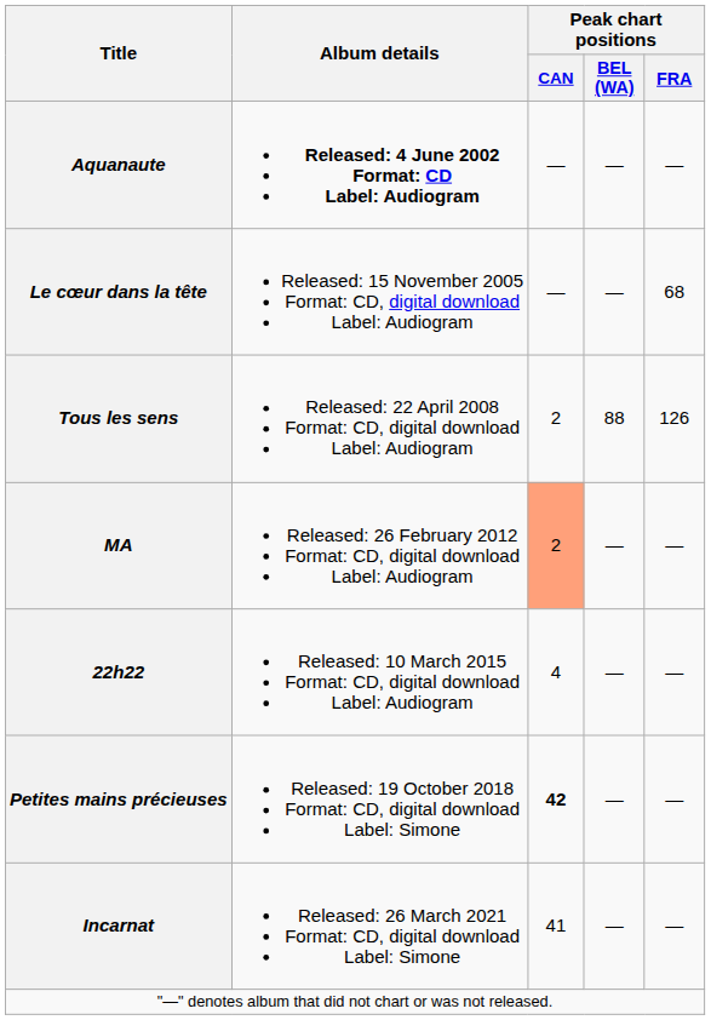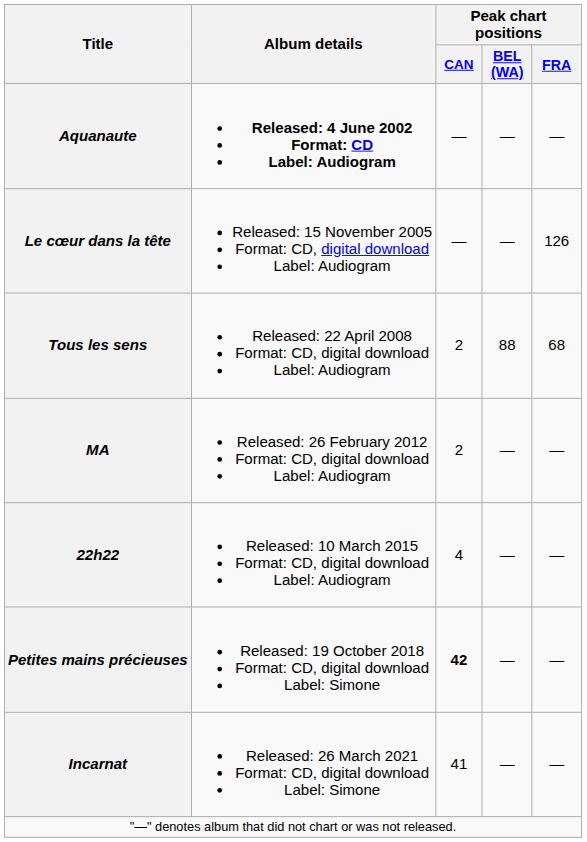Le cœur dans la tête | Peak chart positions / FRA: 68 -> 126
Tous les sens | Peak chart positions / FRA: 126 -> 68
MA | Peak chart positions / CAN: lightsalmon background -> no background
